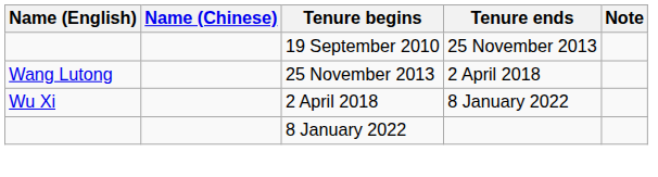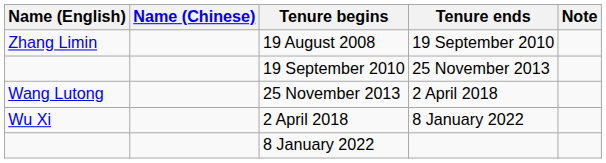+ row: Zhang Limin | 19 August 2008 | 19 September 2010
